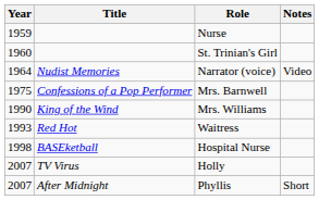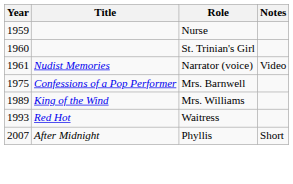Narrator (voice) | Year: 1964 -> 1961
Mrs. Williams | Year: 1990 -> 1989
- row: 1998 | BASEketball | Hospital Nurse
- row: 2007 | TV Virus | Holly
